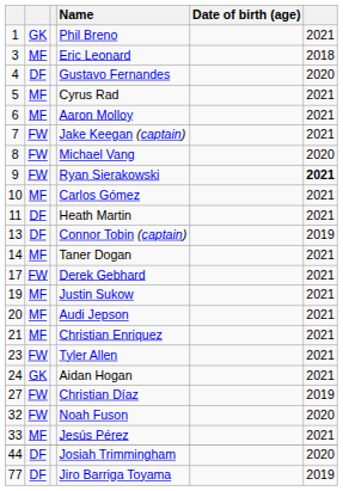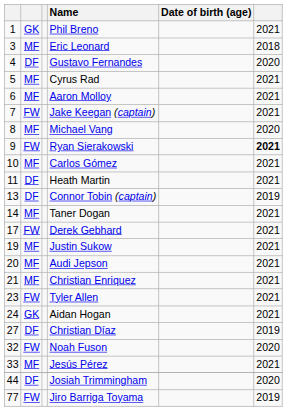Michael Vang | column 2: FW -> MF
Christian Díaz | column 2: FW -> DF
Jiro Barriga Toyama | column 2: DF -> FW
